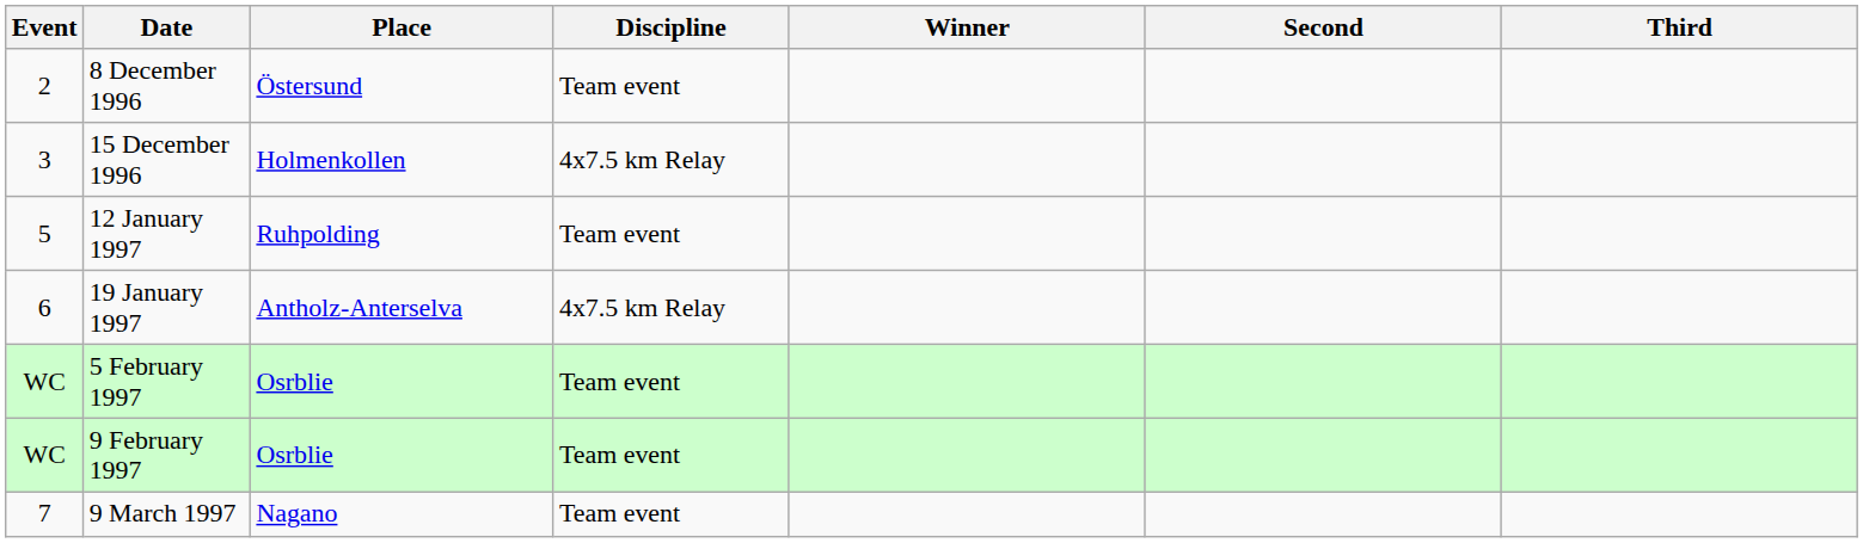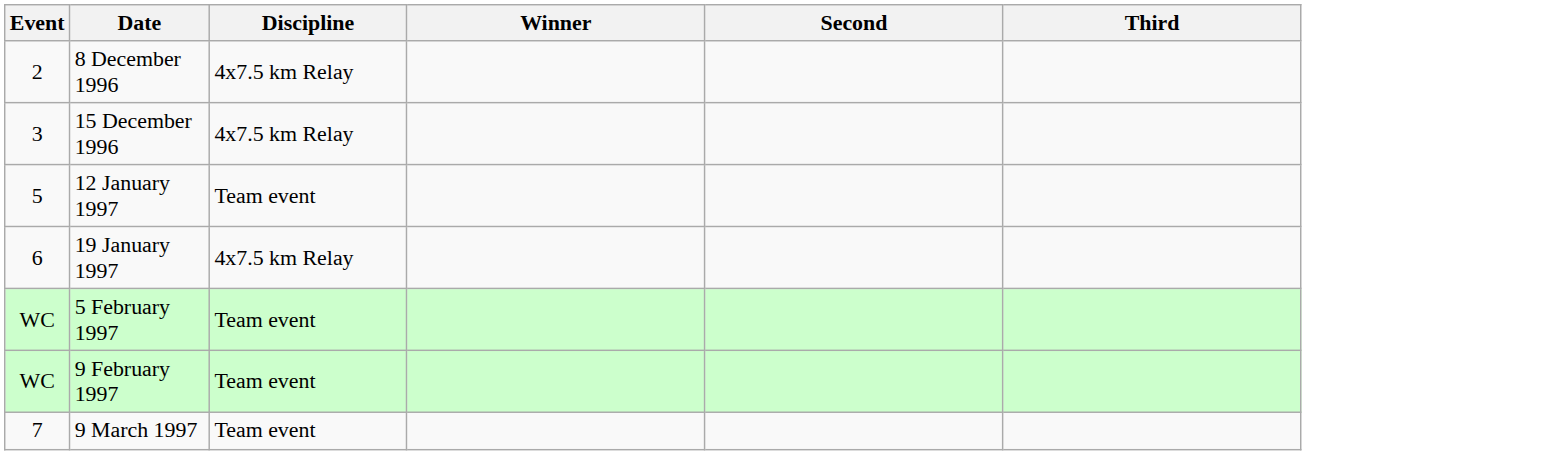- column: Place | Östersund | Holmenkollen | Ruhpolding | Antholz-Anterselva | Osrblie | Osrblie | Nagano
8 December 1996 | Discipline: Team event -> 4x7.5 km Relay
